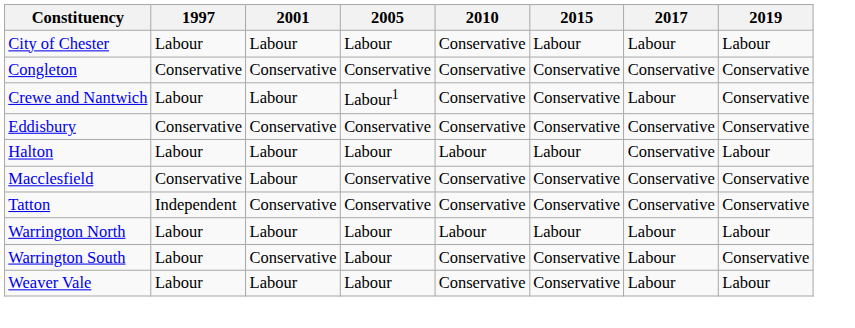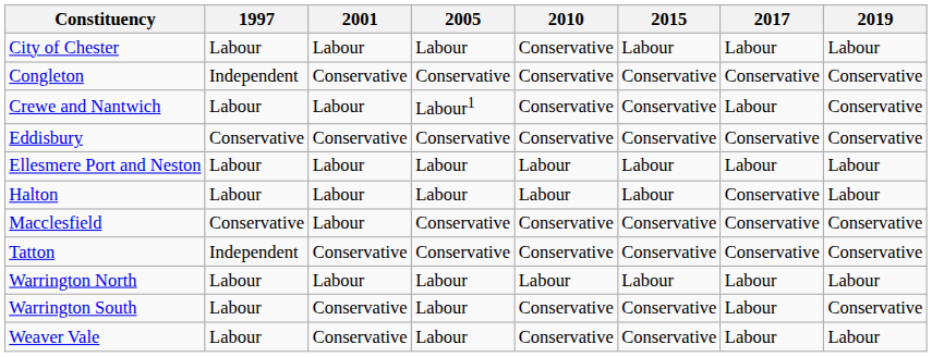Congleton | 1997: Conservative -> Independent
+ row: Ellesmere Port and Neston | Labour | Labour | Labour | Labour | Labour | Labour | Labour
Weaver Vale | 2001: Labour -> Conservative
